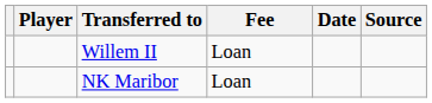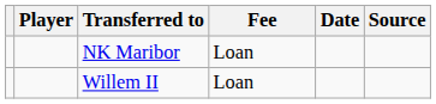rows swapped: NK Maribor <-> Willem II
